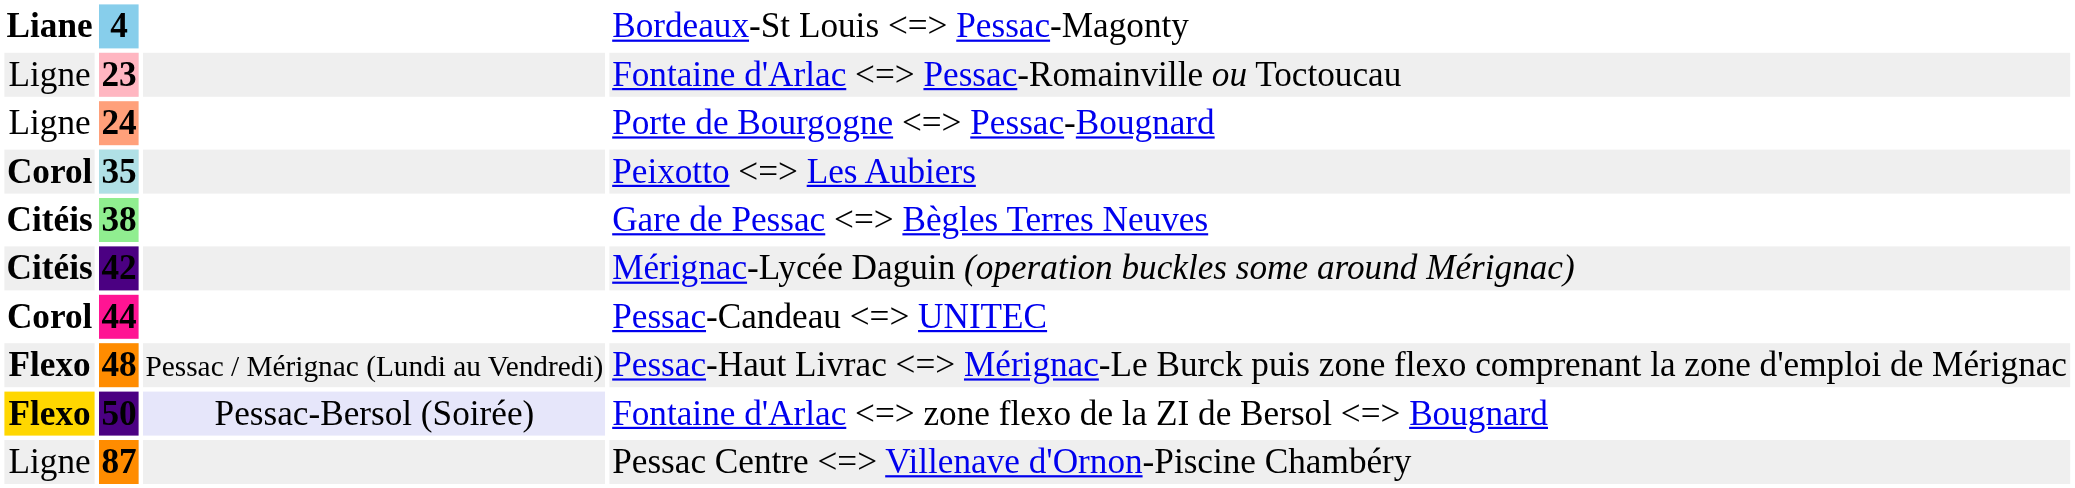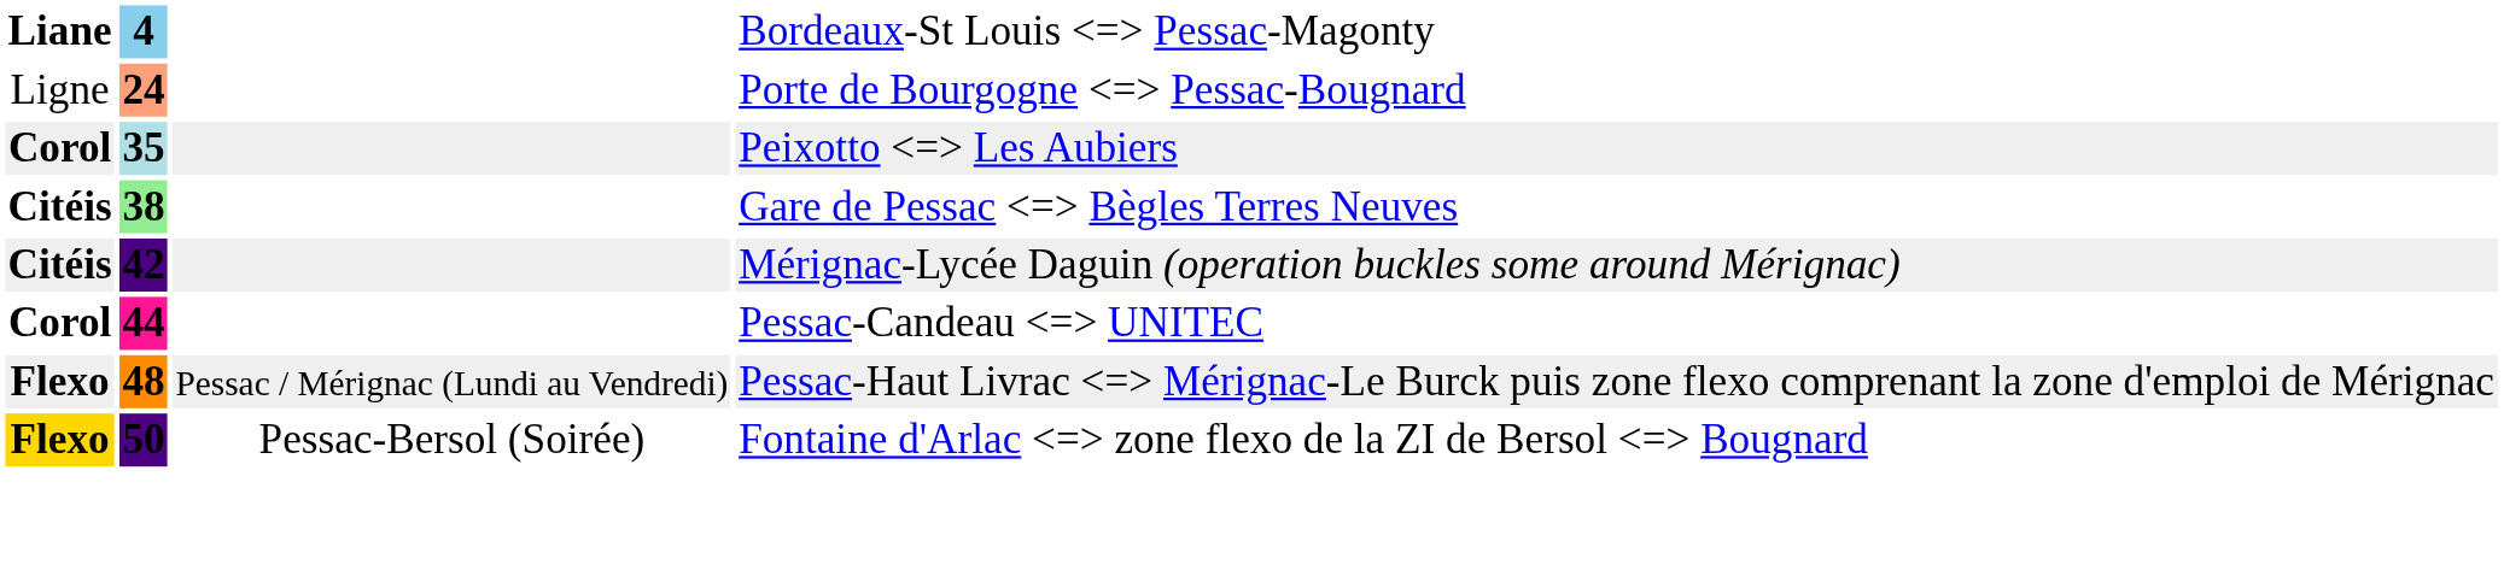- row: Ligne | 23 | Fontaine d'Arlac Pessac-Romainville ou Toctoucau
Fontaine d'Arlac zone flexo de la ZI de Bersol Bougnard | column 3: lavender background -> no background
- row: Ligne | 87 | Pessac Centre Villenave d'Ornon-Piscine Chambéry
